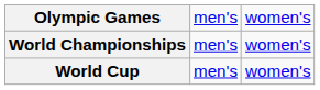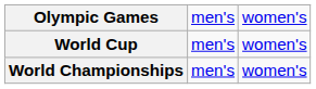rows swapped: World Championships <-> World Cup
